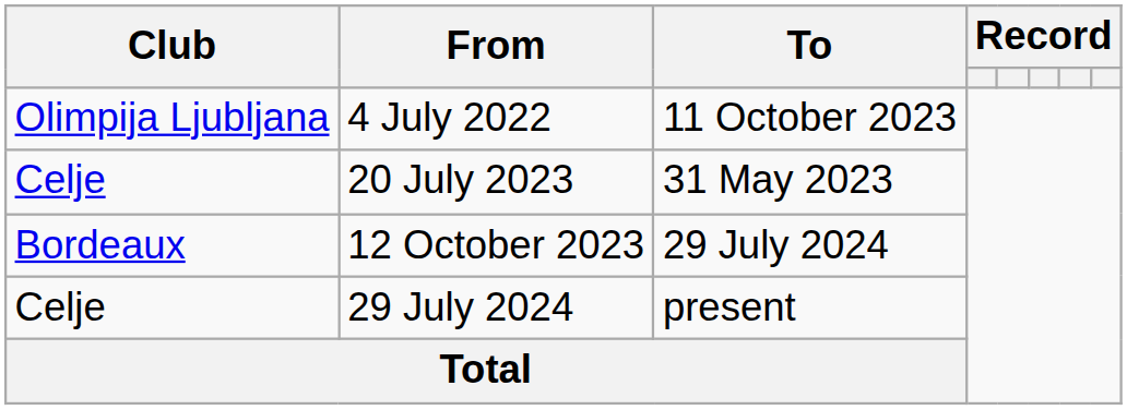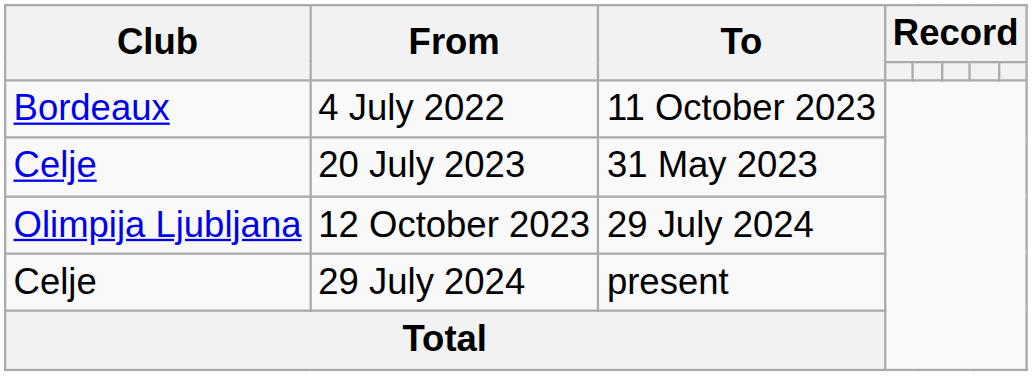4 July 2022 | Club: Olimpija Ljubljana -> Bordeaux
12 October 2023 | Club: Bordeaux -> Olimpija Ljubljana
